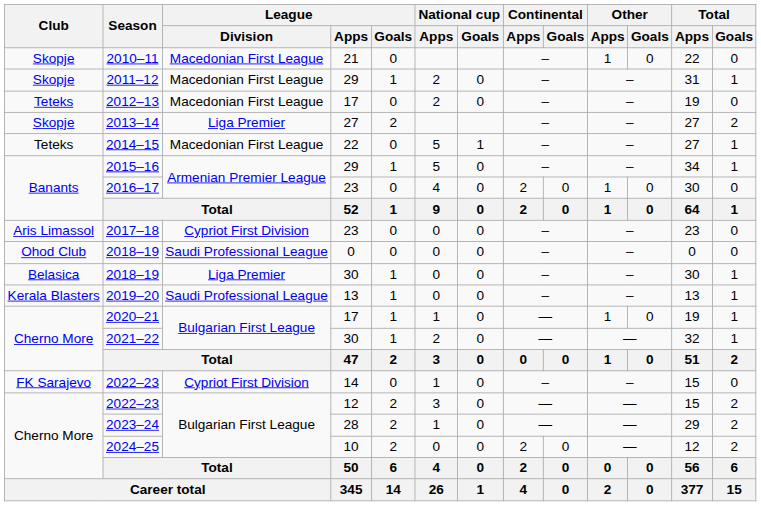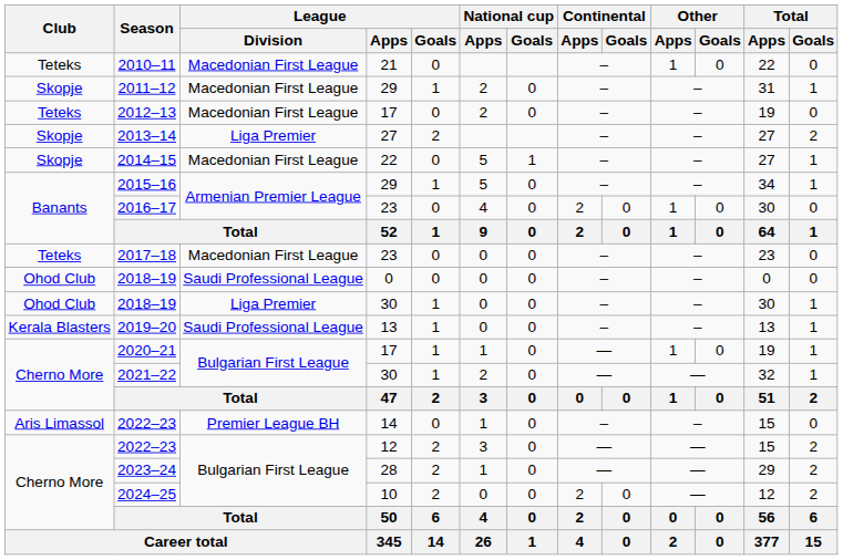2010–11 | Club: Skopje -> Teteks
2014–15 | Club: Teteks -> Skopje
2017–18 | Club: Aris Limassol -> Teteks
2017–18 | League / Division: Cypriot First Division -> Macedonian First League
2018–19 / 30 | Club: Belasica -> Ohod Club
2022–23 / 14 | Club: FK Sarajevo -> Aris Limassol
2022–23 / 14 | League / Division: Cypriot First Division -> Premier League BH
